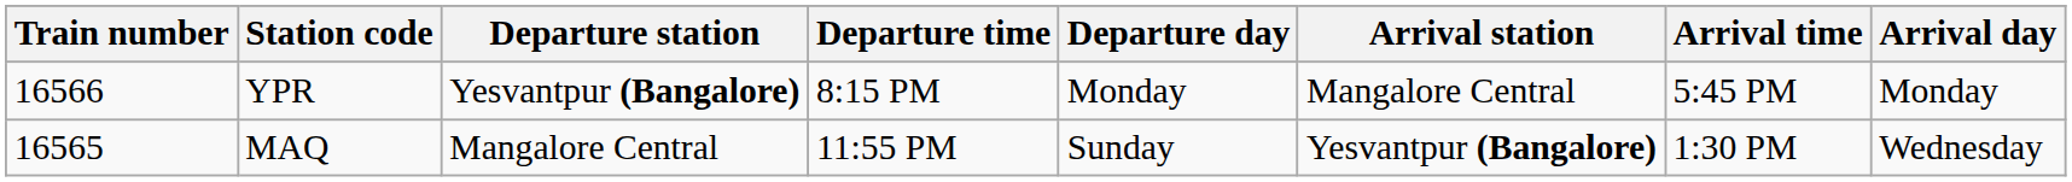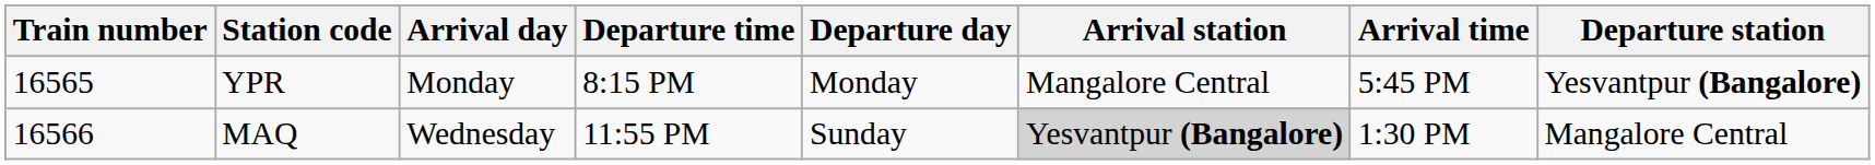columns swapped: Departure station <-> Arrival day
YPR | Train number: 16566 -> 16565
MAQ | Train number: 16565 -> 16566
MAQ | Arrival station: no background -> lightgrey background
